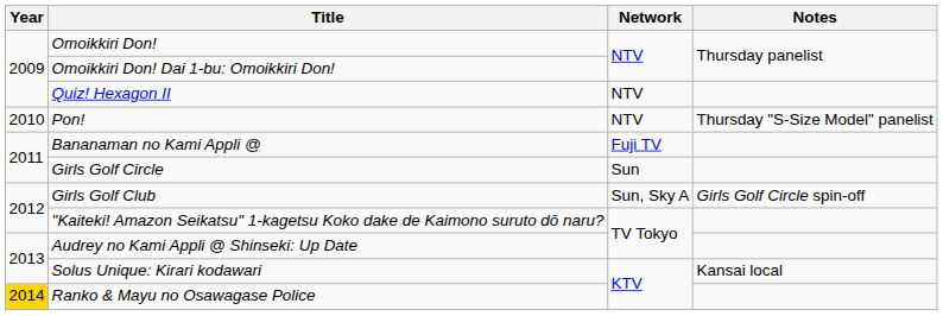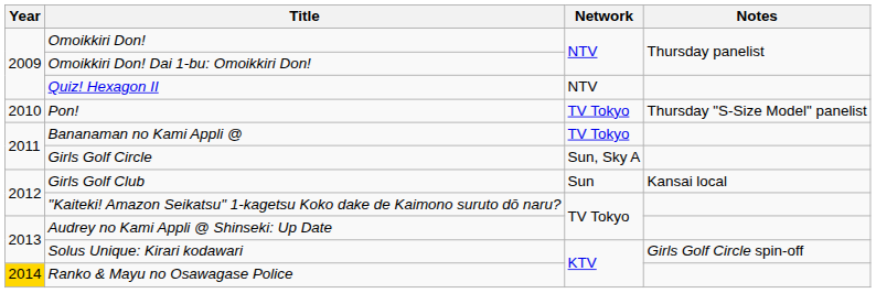Pon! | Network: NTV -> TV Tokyo
Bananaman no Kami Appli @ | Network: Fuji TV -> TV Tokyo
Girls Golf Circle | Network: Sun -> Sun, Sky A
Girls Golf Club | Network: Sun, Sky A -> Sun
Girls Golf Club | Notes: Girls Golf Circle spin-off -> Kansai local
Solus Unique: Kirari kodawari | Notes: Kansai local -> Girls Golf Circle spin-off
